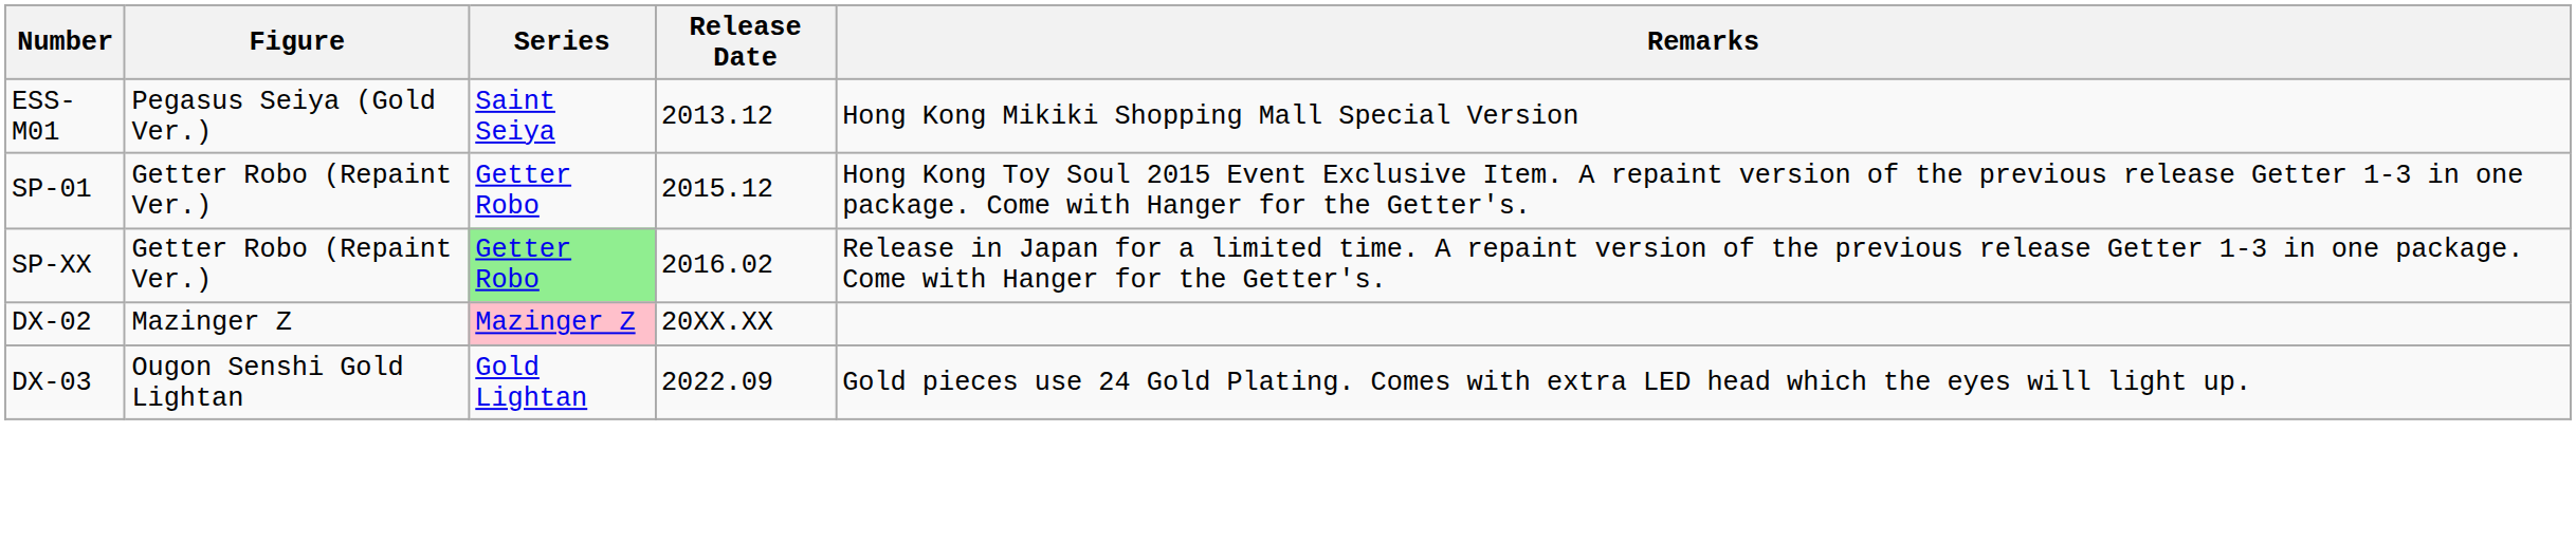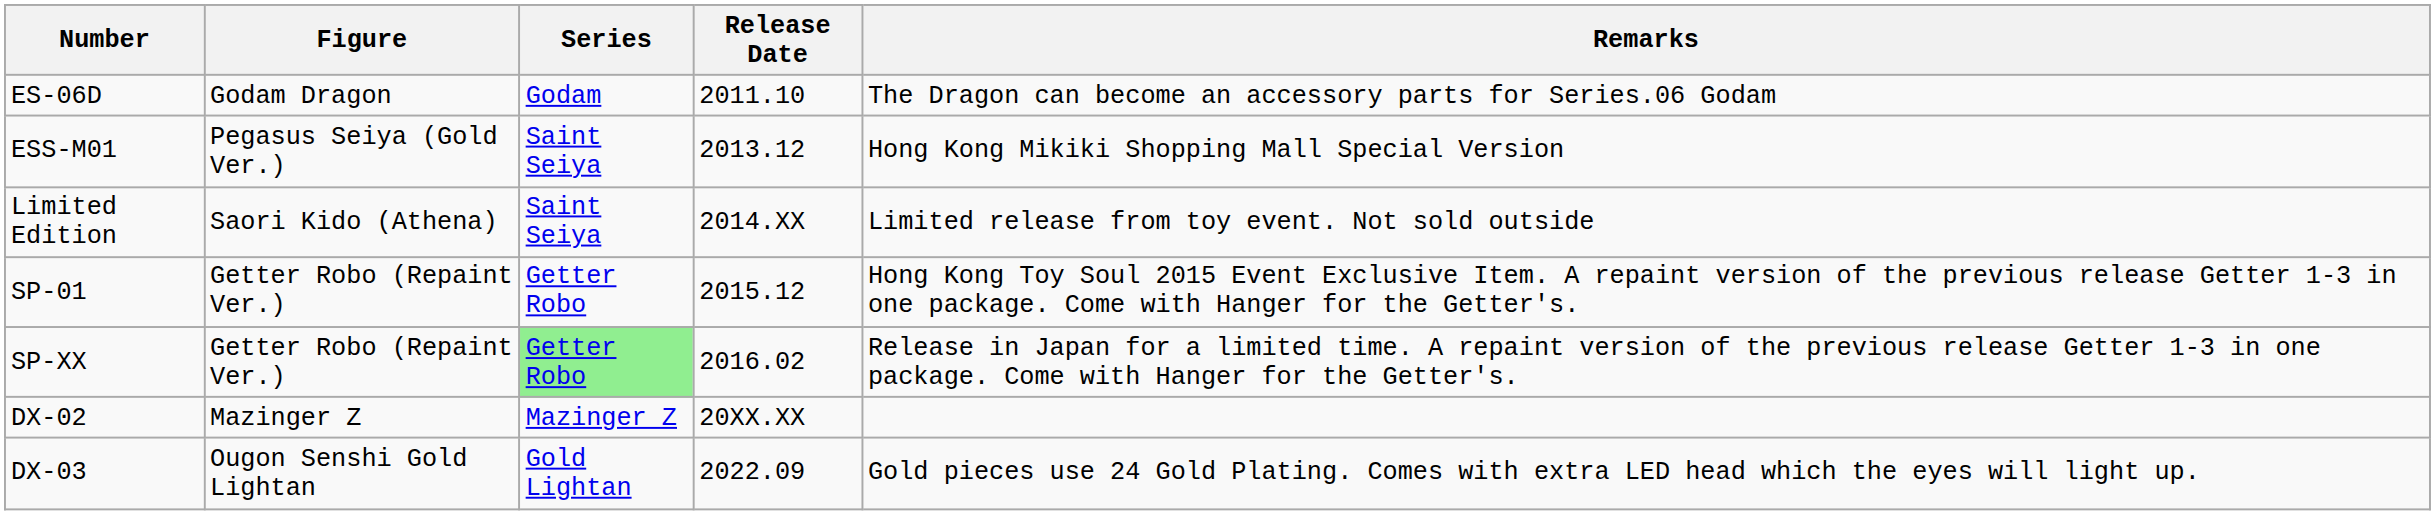+ row: ES-06D | Godam Dragon | Godam | 2011.10 | The Dragon can become an accessory parts for Series.06 Godam
+ row: Limited Edition | Saori Kido (Athena) | Saint Seiya | 2014.XX | Limited release from toy event. Not sold outside
DX-02 | Series: pink background -> no background
